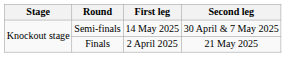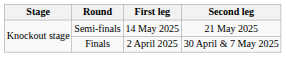Semi-finals | Second leg: 30 April & 7 May 2025 -> 21 May 2025
Finals | Second leg: 21 May 2025 -> 30 April & 7 May 2025
